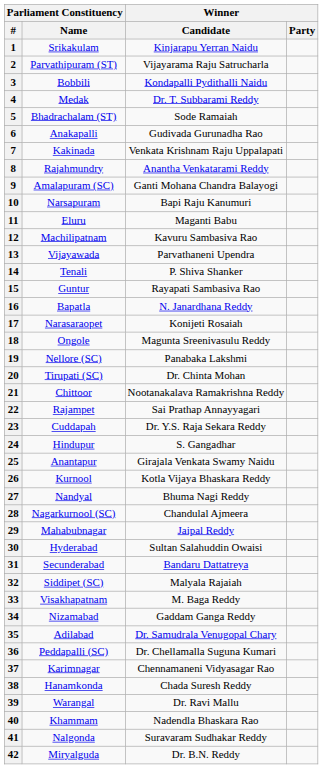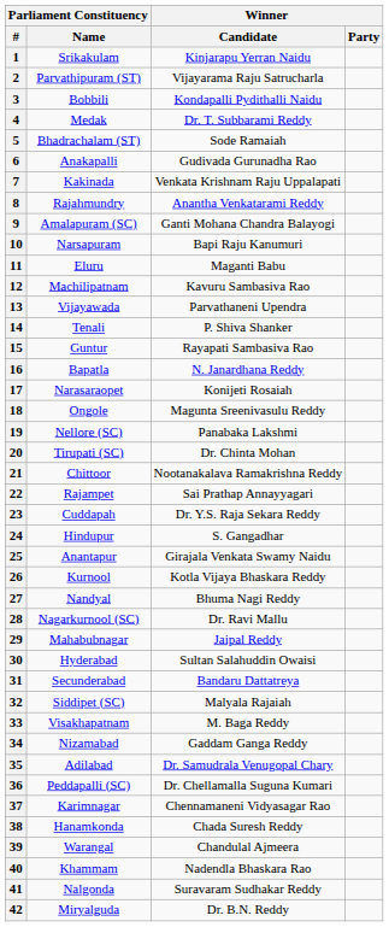28 | Winner / Candidate: Chandulal Ajmeera -> Dr. Ravi Mallu
39 | Winner / Candidate: Dr. Ravi Mallu -> Chandulal Ajmeera
